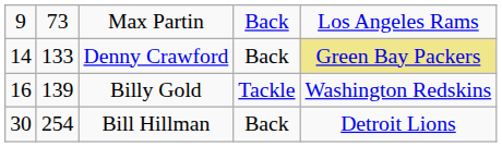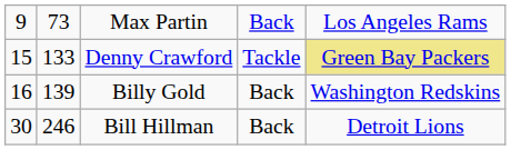Denny Crawford | column 1: 14 -> 15
Denny Crawford | column 4: Back -> Tackle
Billy Gold | column 4: Tackle -> Back
Bill Hillman | column 2: 254 -> 246
